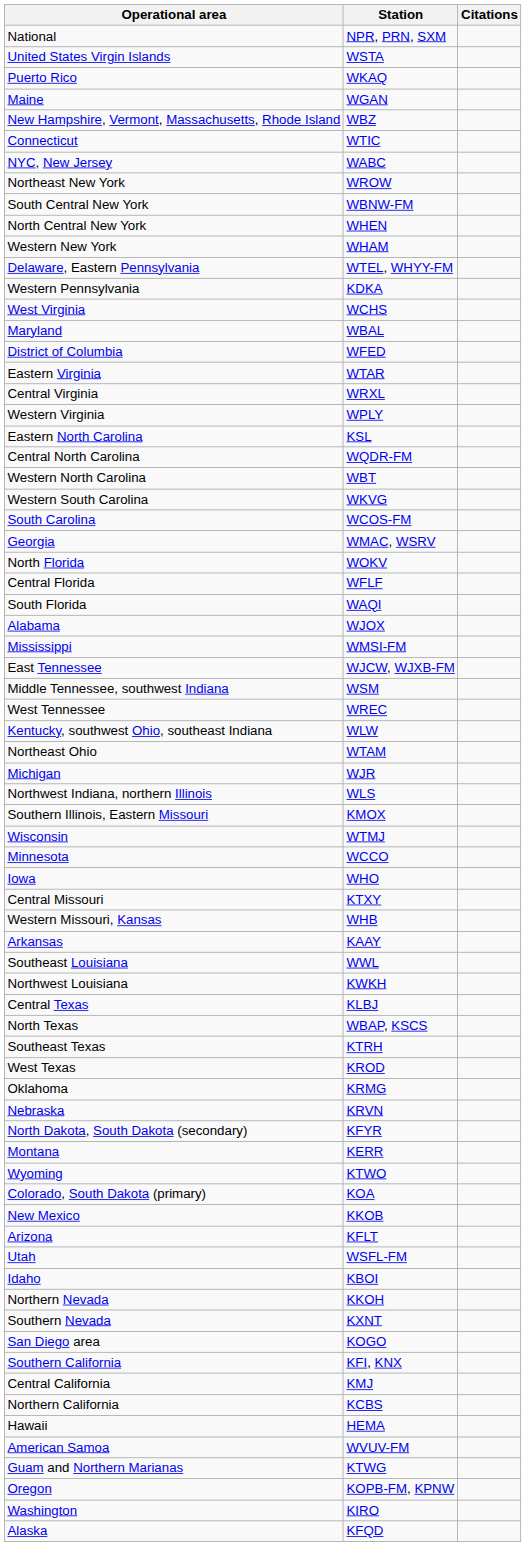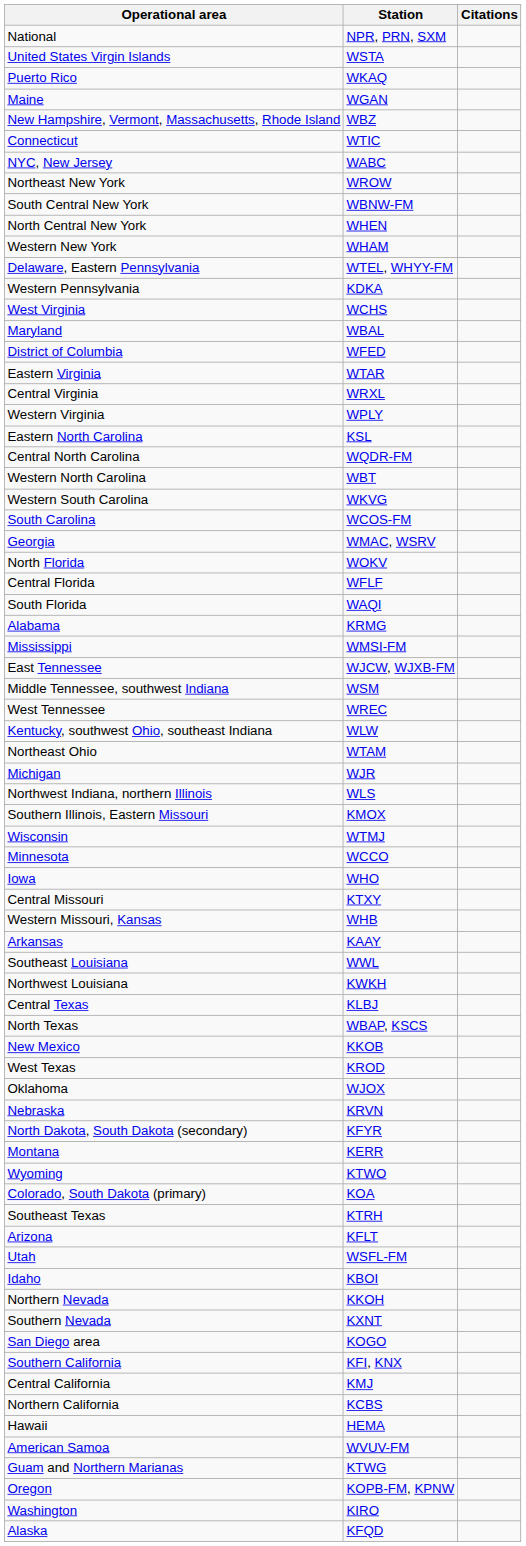Alabama | Station: WJOX -> KRMG
rows swapped: Southeast Texas <-> New Mexico
Oklahoma | Station: KRMG -> WJOX
